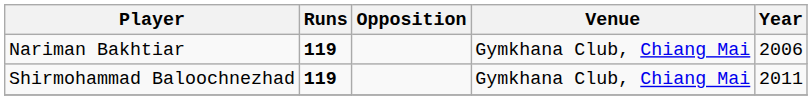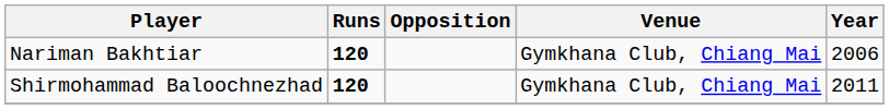Nariman Bakhtiar | Runs: 119 -> 120
Shirmohammad Baloochnezhad | Runs: 119 -> 120
